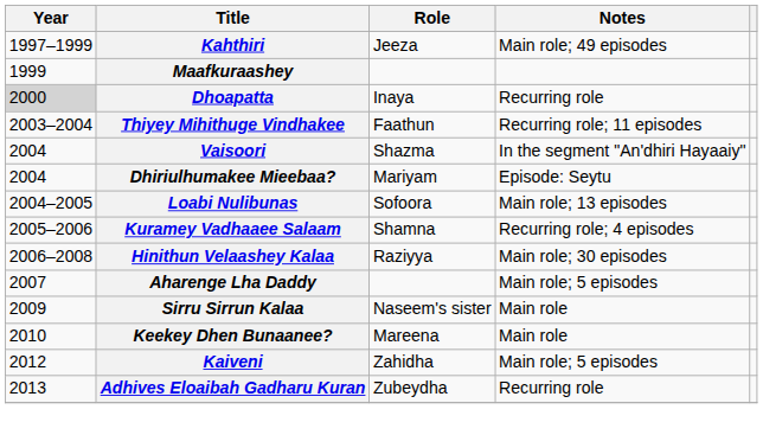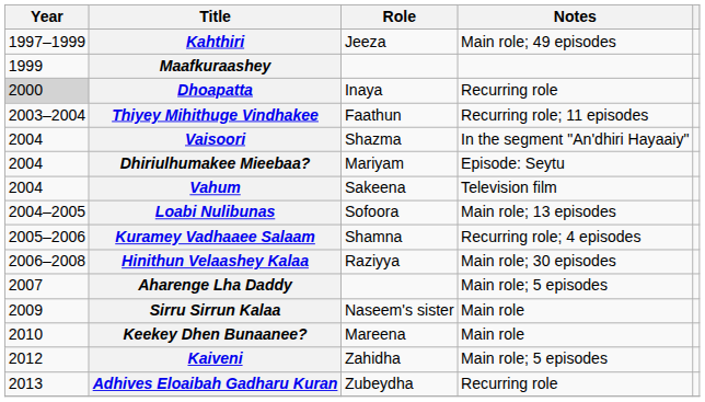+ row: 2004 | Vahum | Sakeena | Television film
